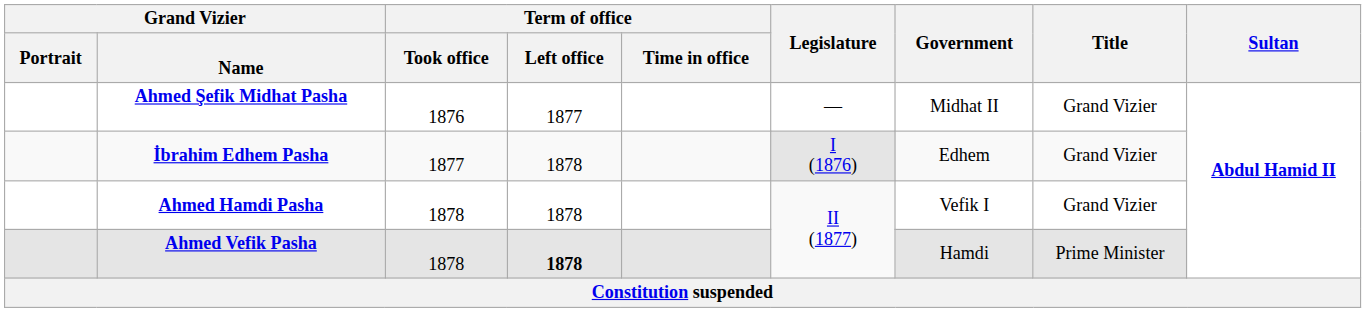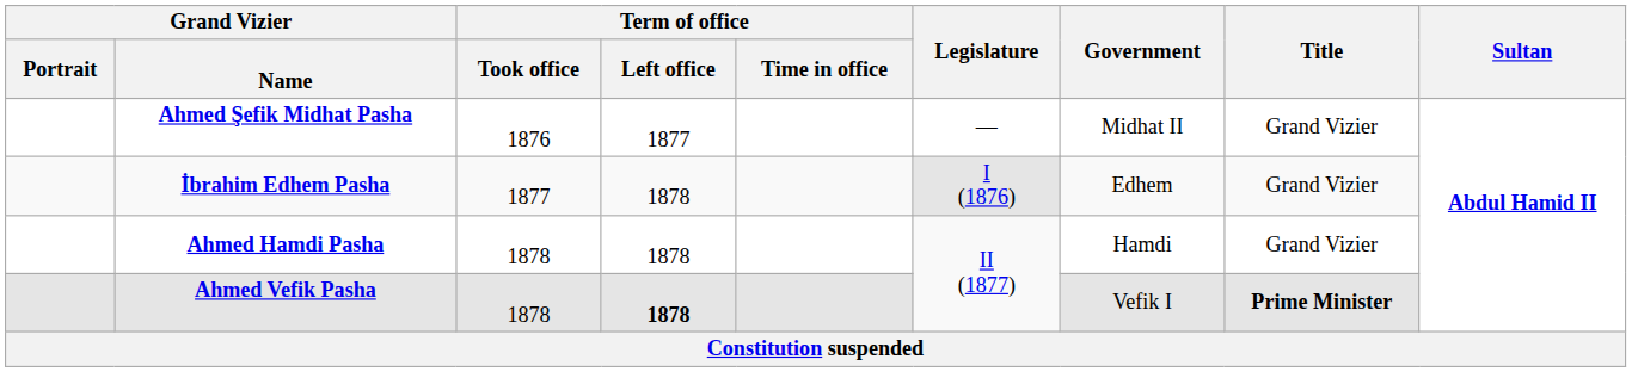Ahmed Hamdi Pasha | Government: Vefik I -> Hamdi
Ahmed Vefik Pasha | Government: Hamdi -> Vefik I
Ahmed Vefik Pasha | Title: normal -> bold
